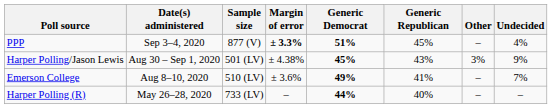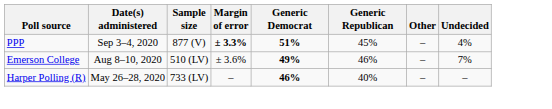- row: Harper Polling/Jason Lewis | Aug 30 – Sep 1, 2020 | 501 (LV) | ± 4.38% | 45% | 43% | 3% | 9%
Emerson College | Generic Republican: 41% -> 46%
Harper Polling (R) | Generic Democrat: 44% -> 46%
